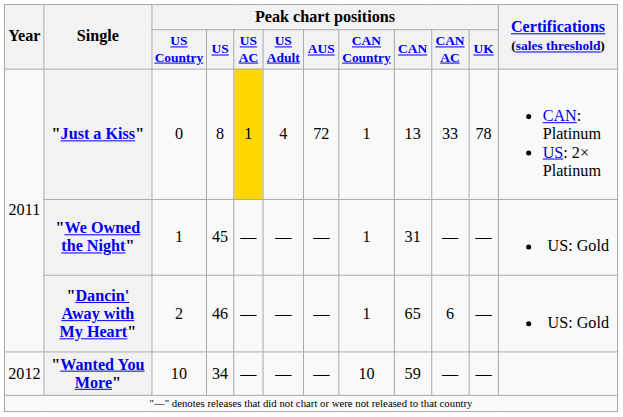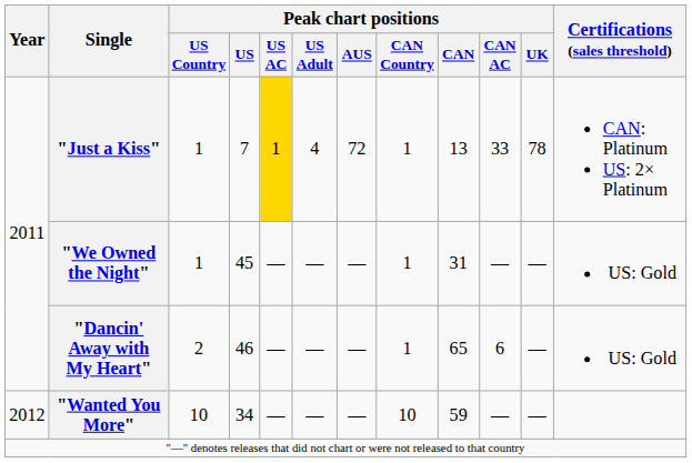"Just a Kiss" | Peak chart positions / US Country: 0 -> 1
"Just a Kiss" | Peak chart positions / US: 8 -> 7
